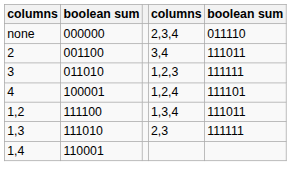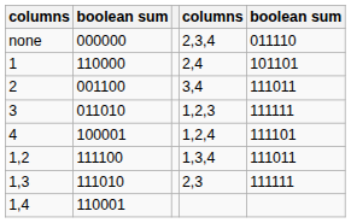+ row: 1 | 110000 | 2,4 | 101101
